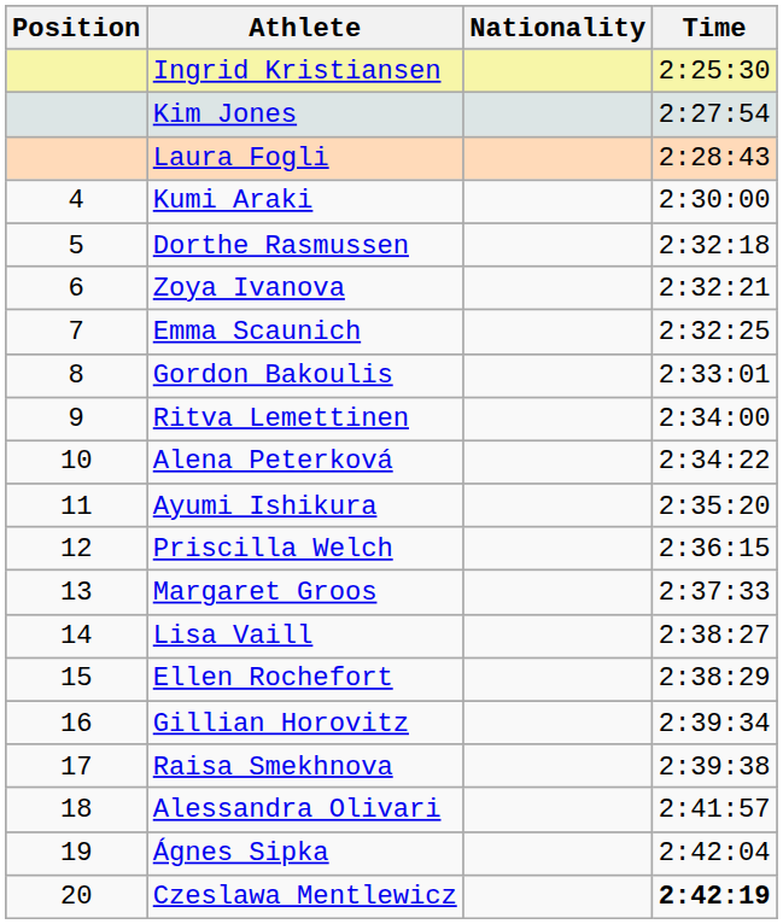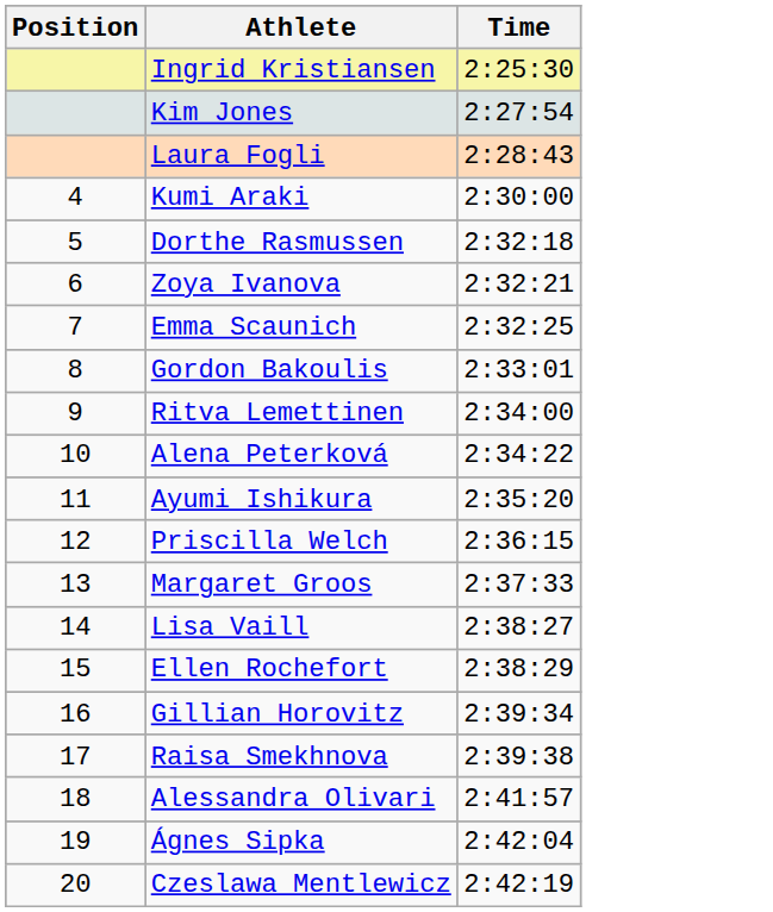- column: Nationality
Czeslawa Mentlewicz | Time: bold -> normal
